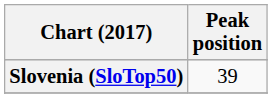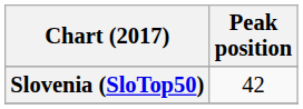Slovenia (SloTop50) | Peak position: 39 -> 42
